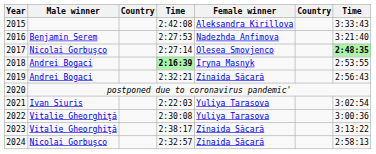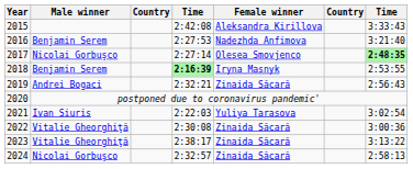2018 | Male winner: Andrei Bogaci -> Benjamin Serem
2022 | Female winner: Yuliya Tarasova -> Zinaida Săcară
